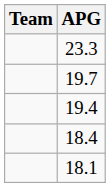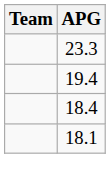- row: 19.7
